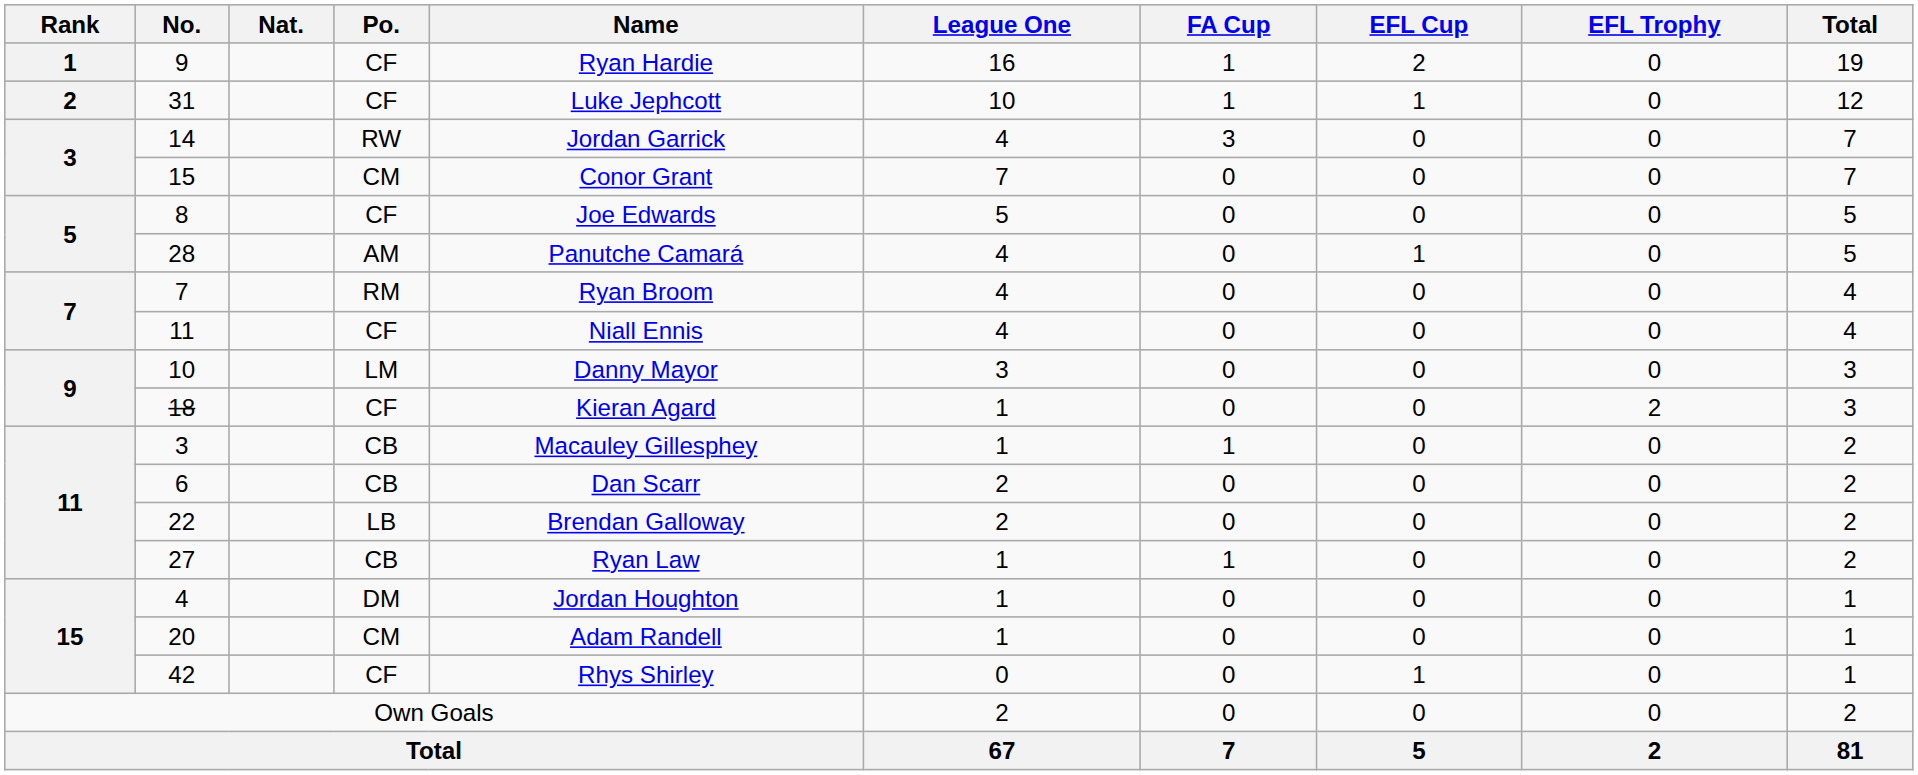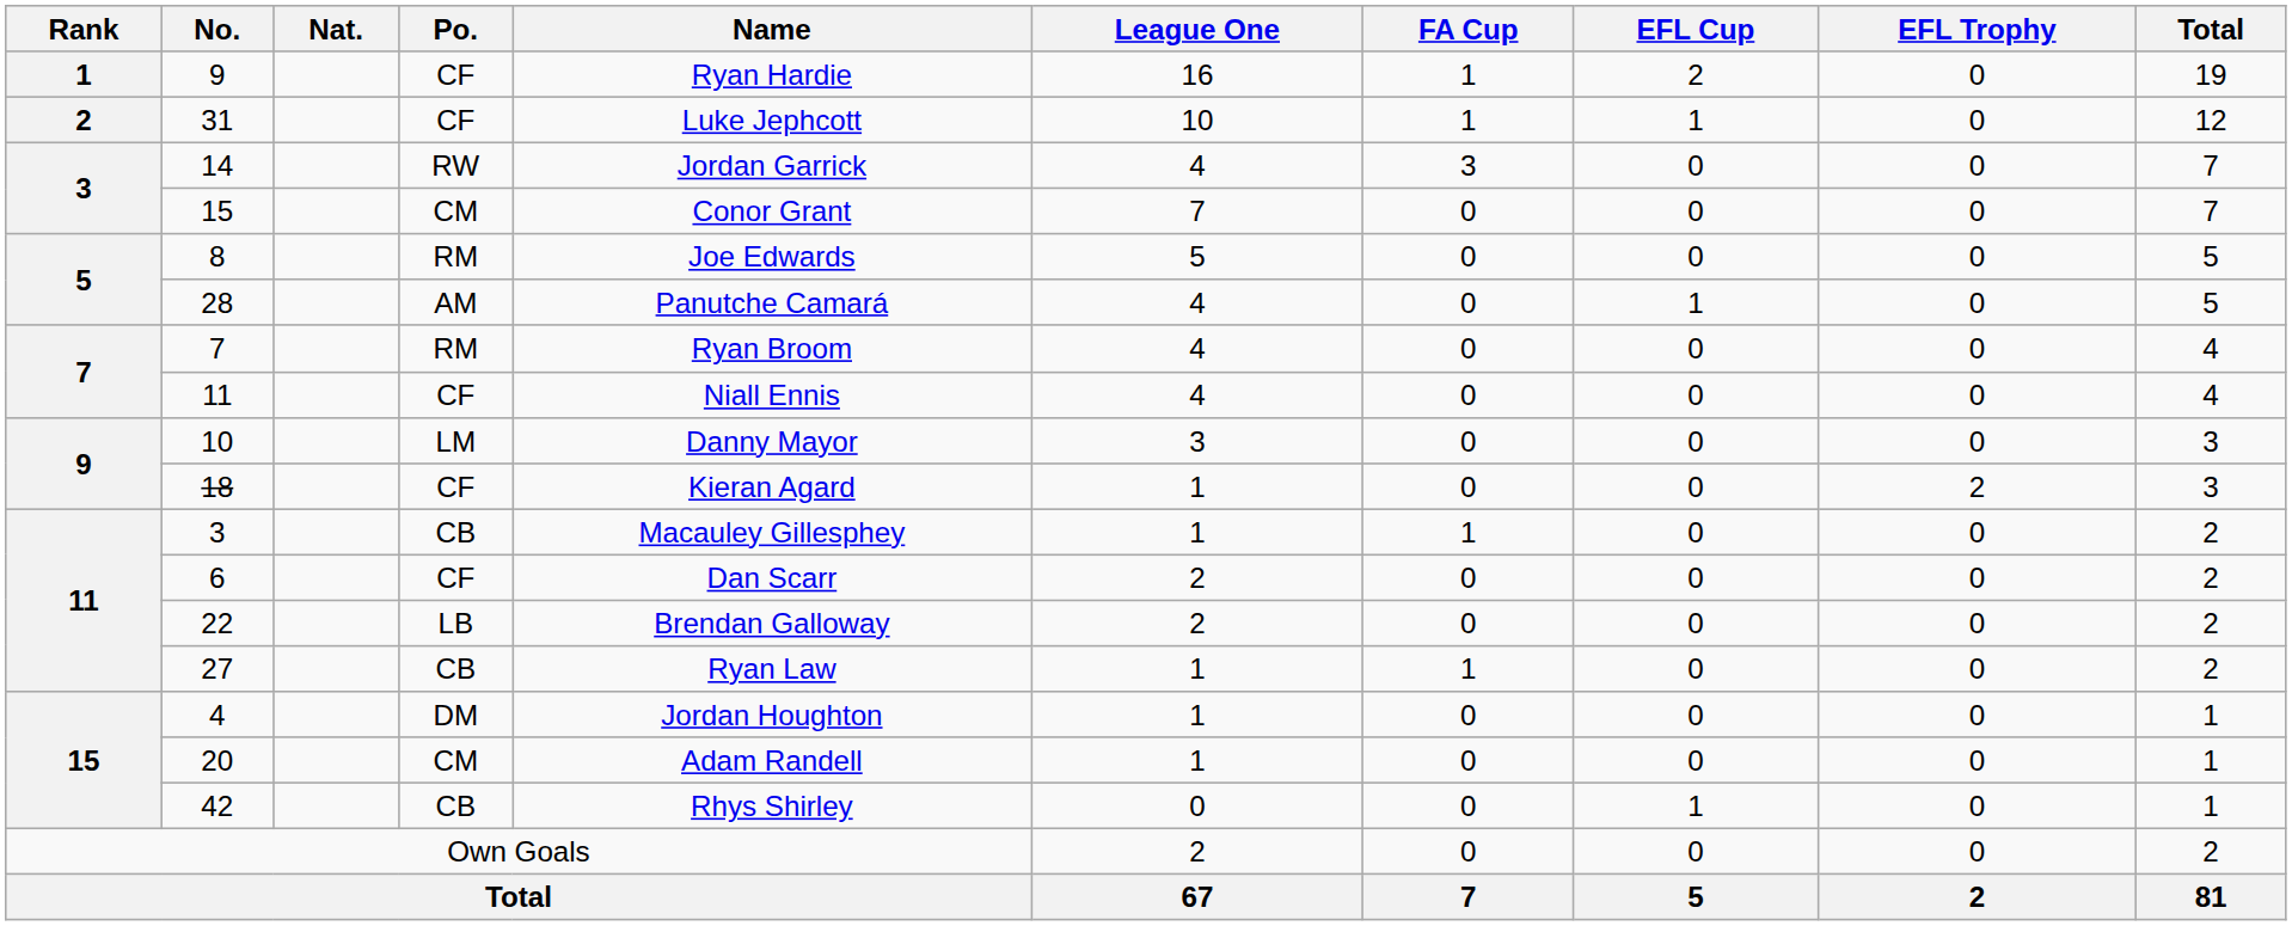8 | Po.: CF -> RM
6 | Po.: CB -> CF
42 | Po.: CF -> CB
